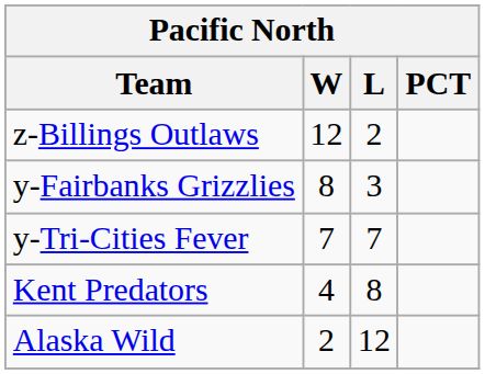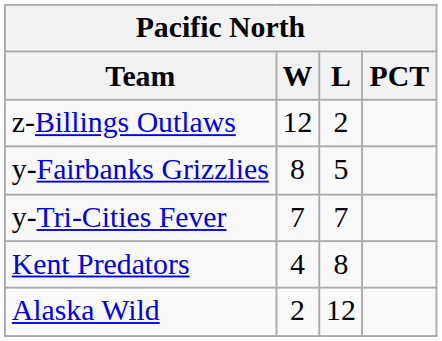y-Fairbanks Grizzlies | L: 3 -> 5
